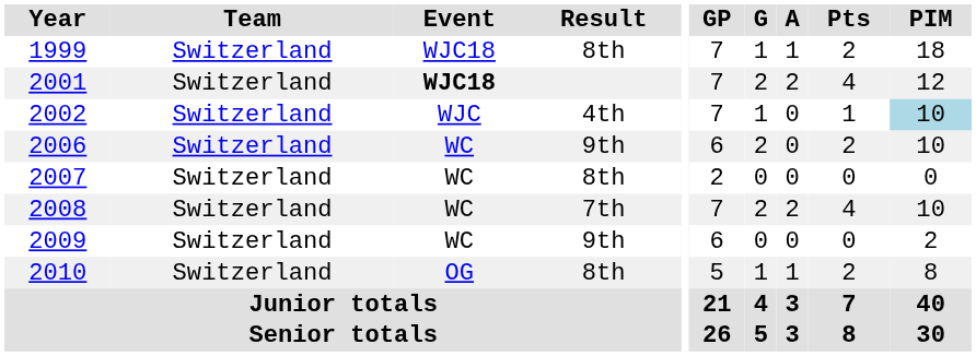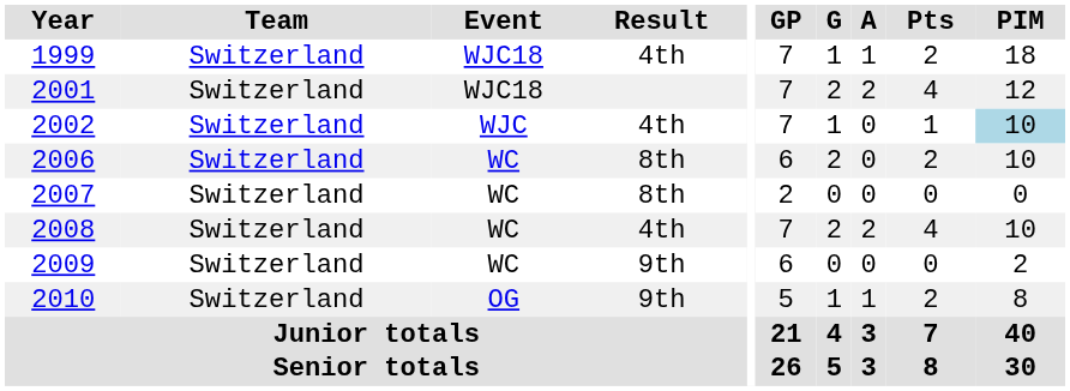1999 | Result: 8th -> 4th
2001 | Event: bold -> normal
2006 | Result: 9th -> 8th
2008 | Result: 7th -> 4th
2010 | Result: 8th -> 9th
